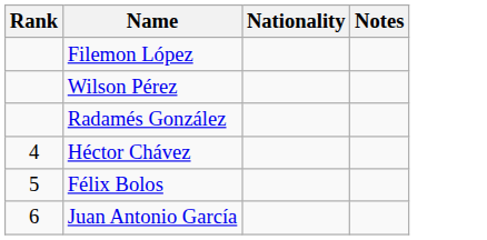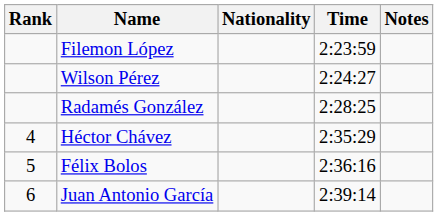+ column: Time | 2:23:59 | 2:24:27 | 2:28:25 | 2:35:29 | 2:36:16 | 2:39:14
